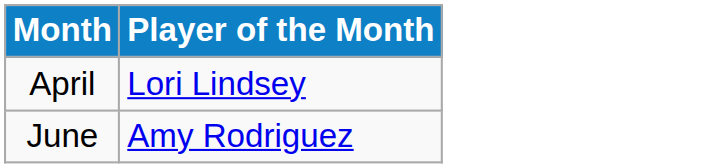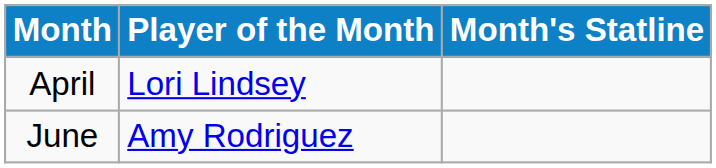+ column: Month's Statline
